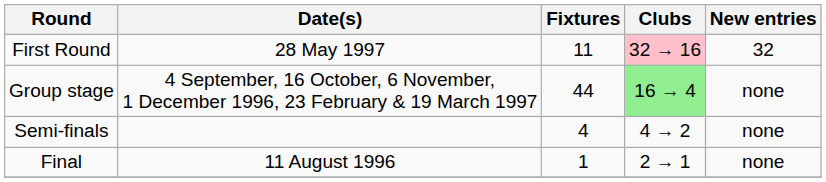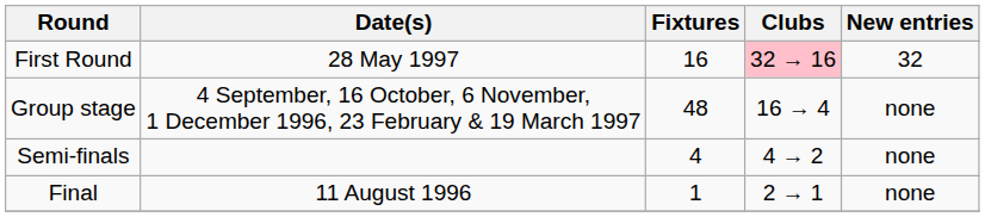First Round | Fixtures: 11 -> 16
Group stage | Fixtures: 44 -> 48
Group stage | Clubs: lightgreen background -> no background
